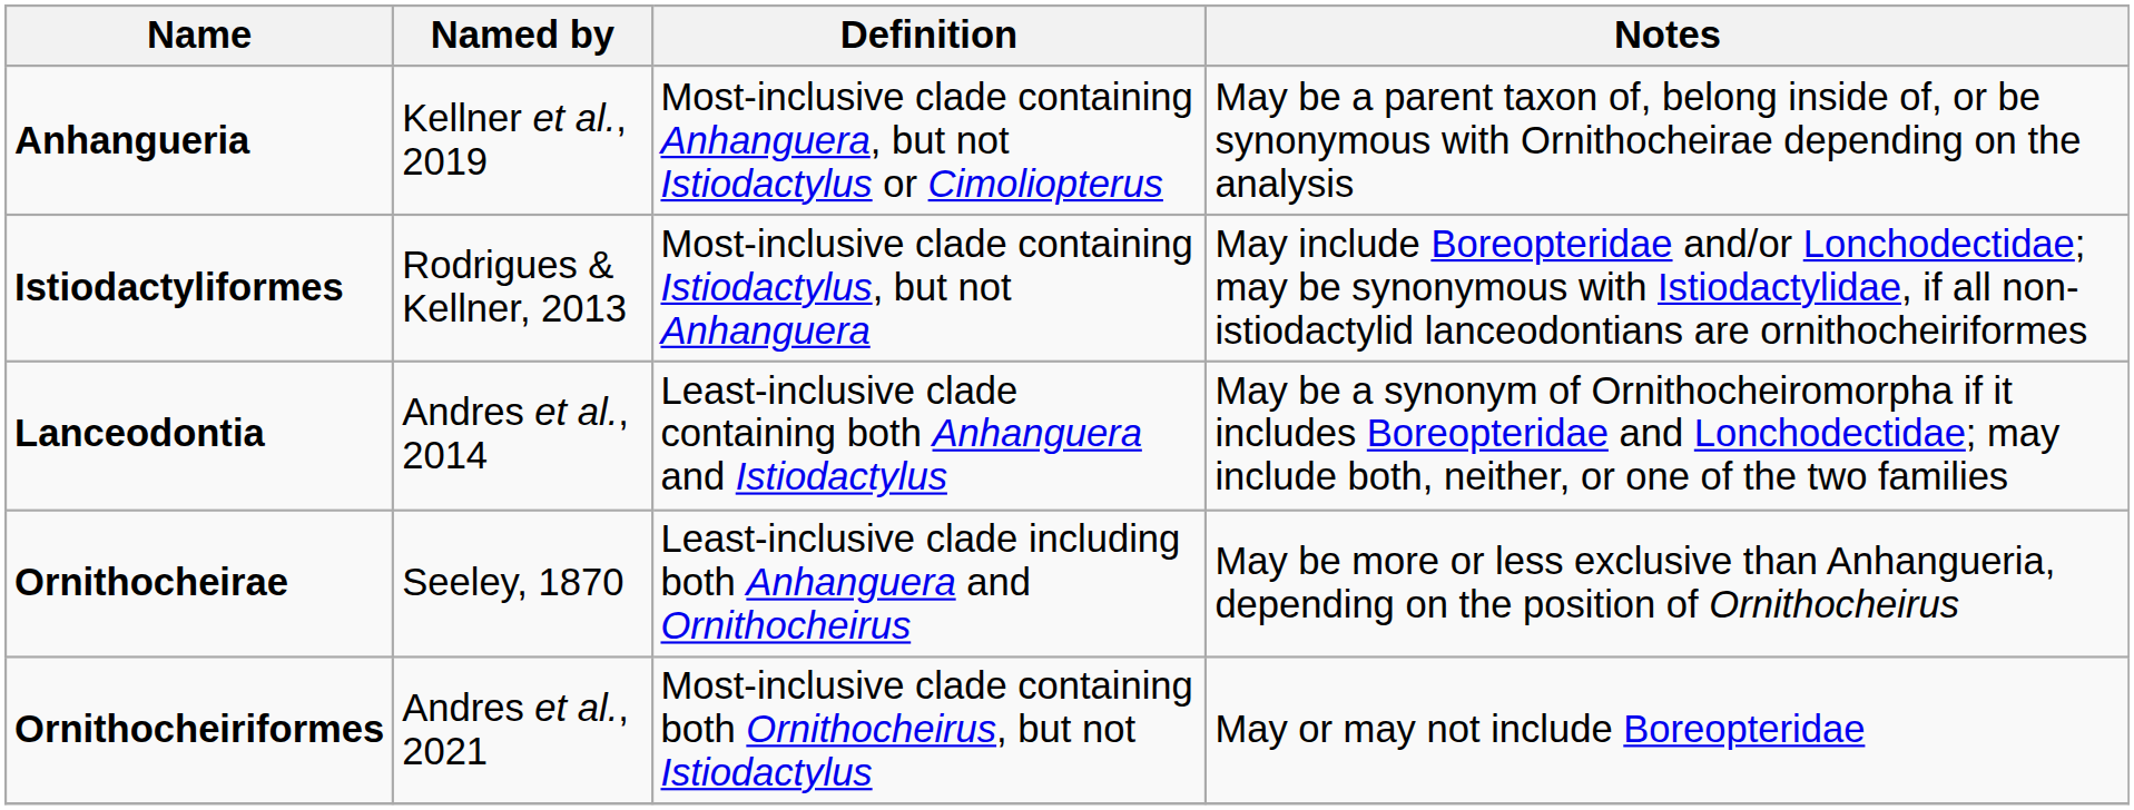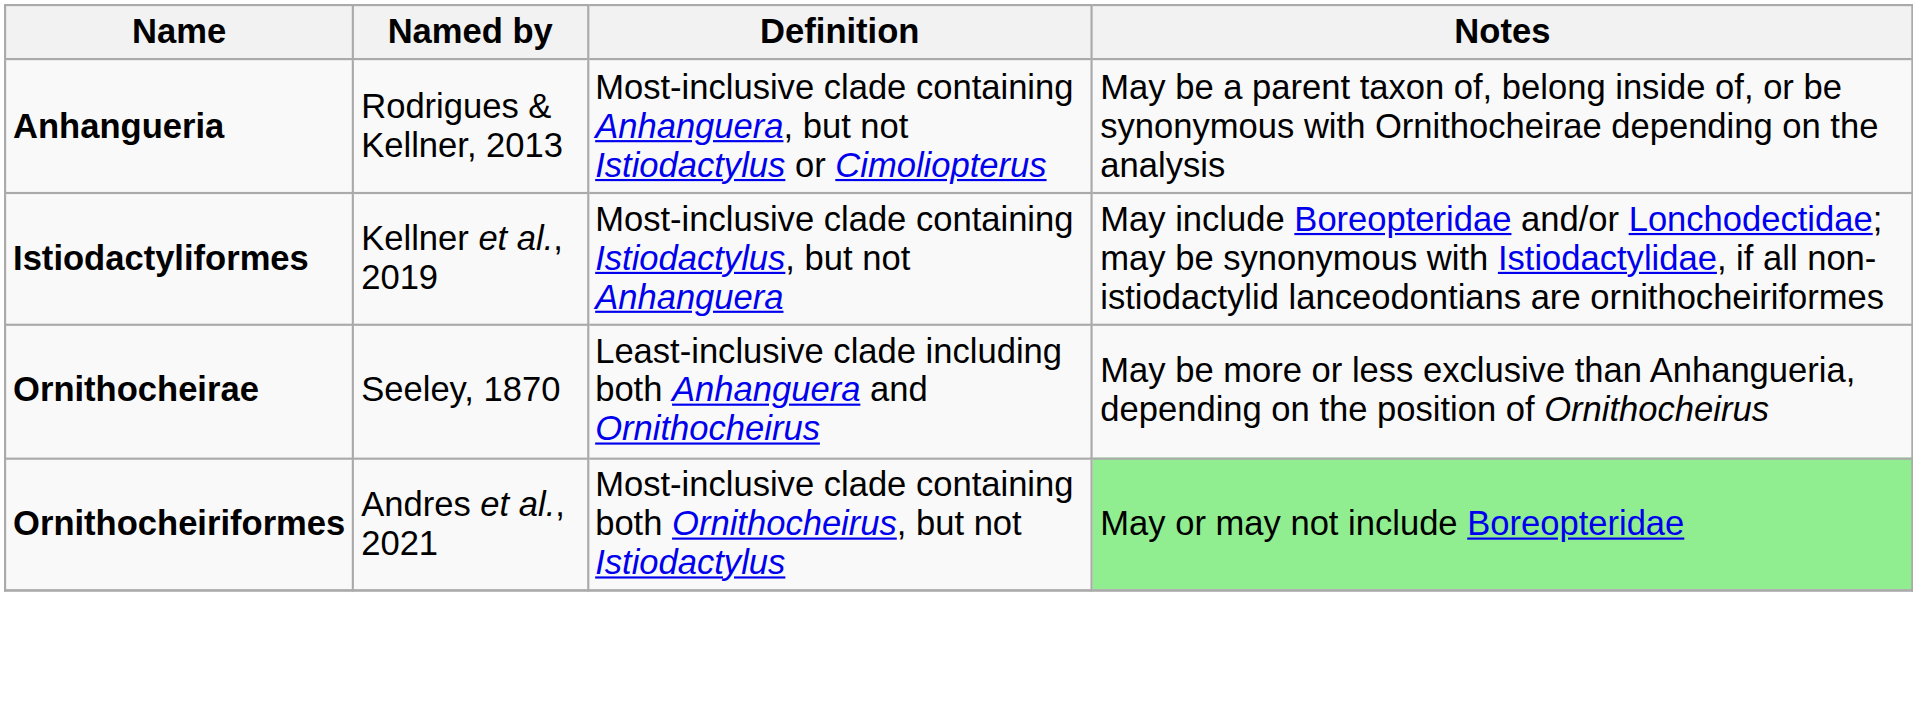Anhangueria | Named by: Kellner et al., 2019 -> Rodrigues & Kellner, 2013
Istiodactyliformes | Named by: Rodrigues & Kellner, 2013 -> Kellner et al., 2019
- row: Lanceodontia | Andres et al., 2014 | Least-inclusive clade containing both Anhanguera and Istiodactylus | May be a synonym of Ornithocheiromorpha if it includes Boreopteridae and Lonchodectidae; may include both, neither, or one of the two families
Ornithocheiriformes | Notes: no background -> lightgreen background
